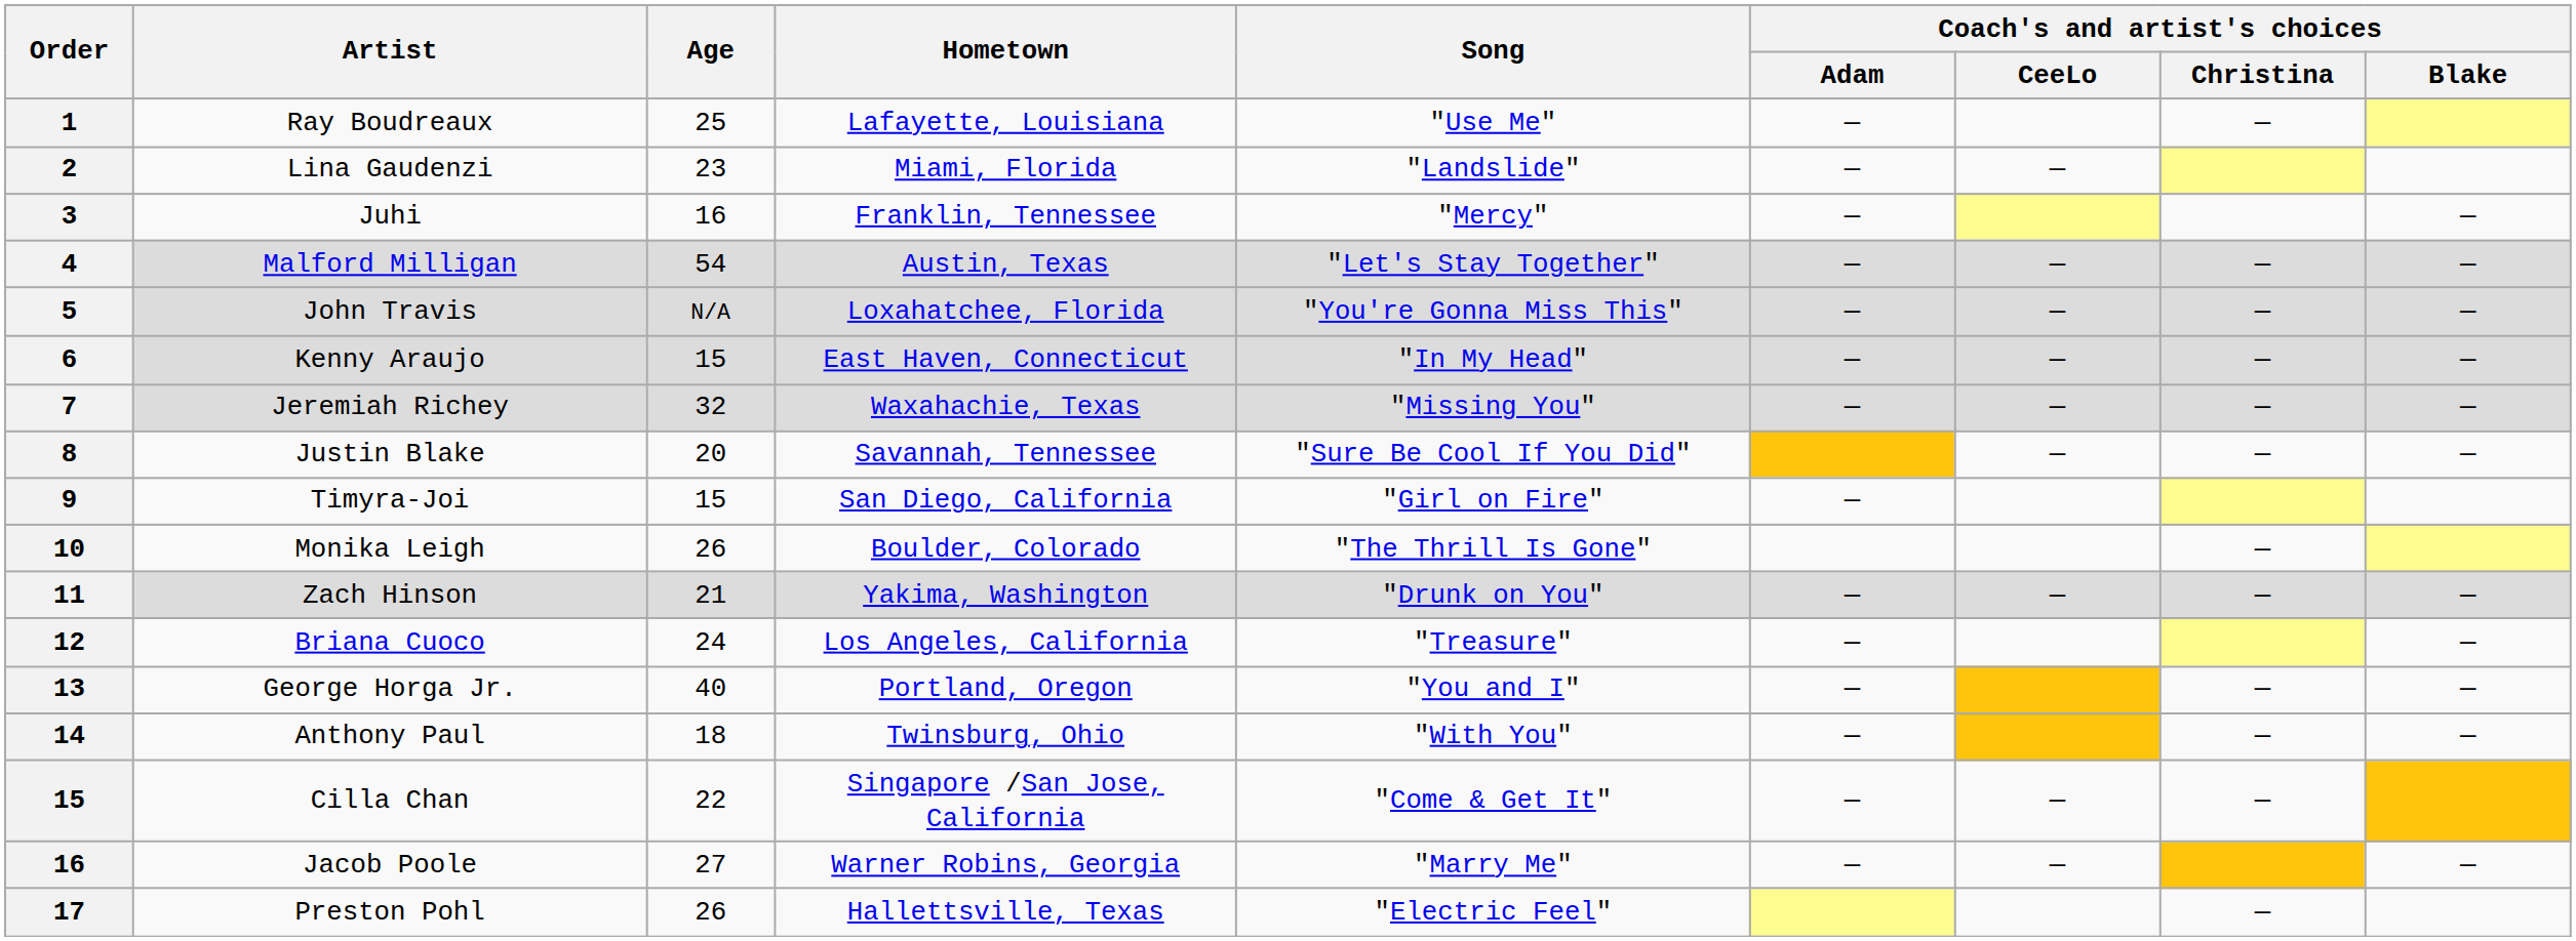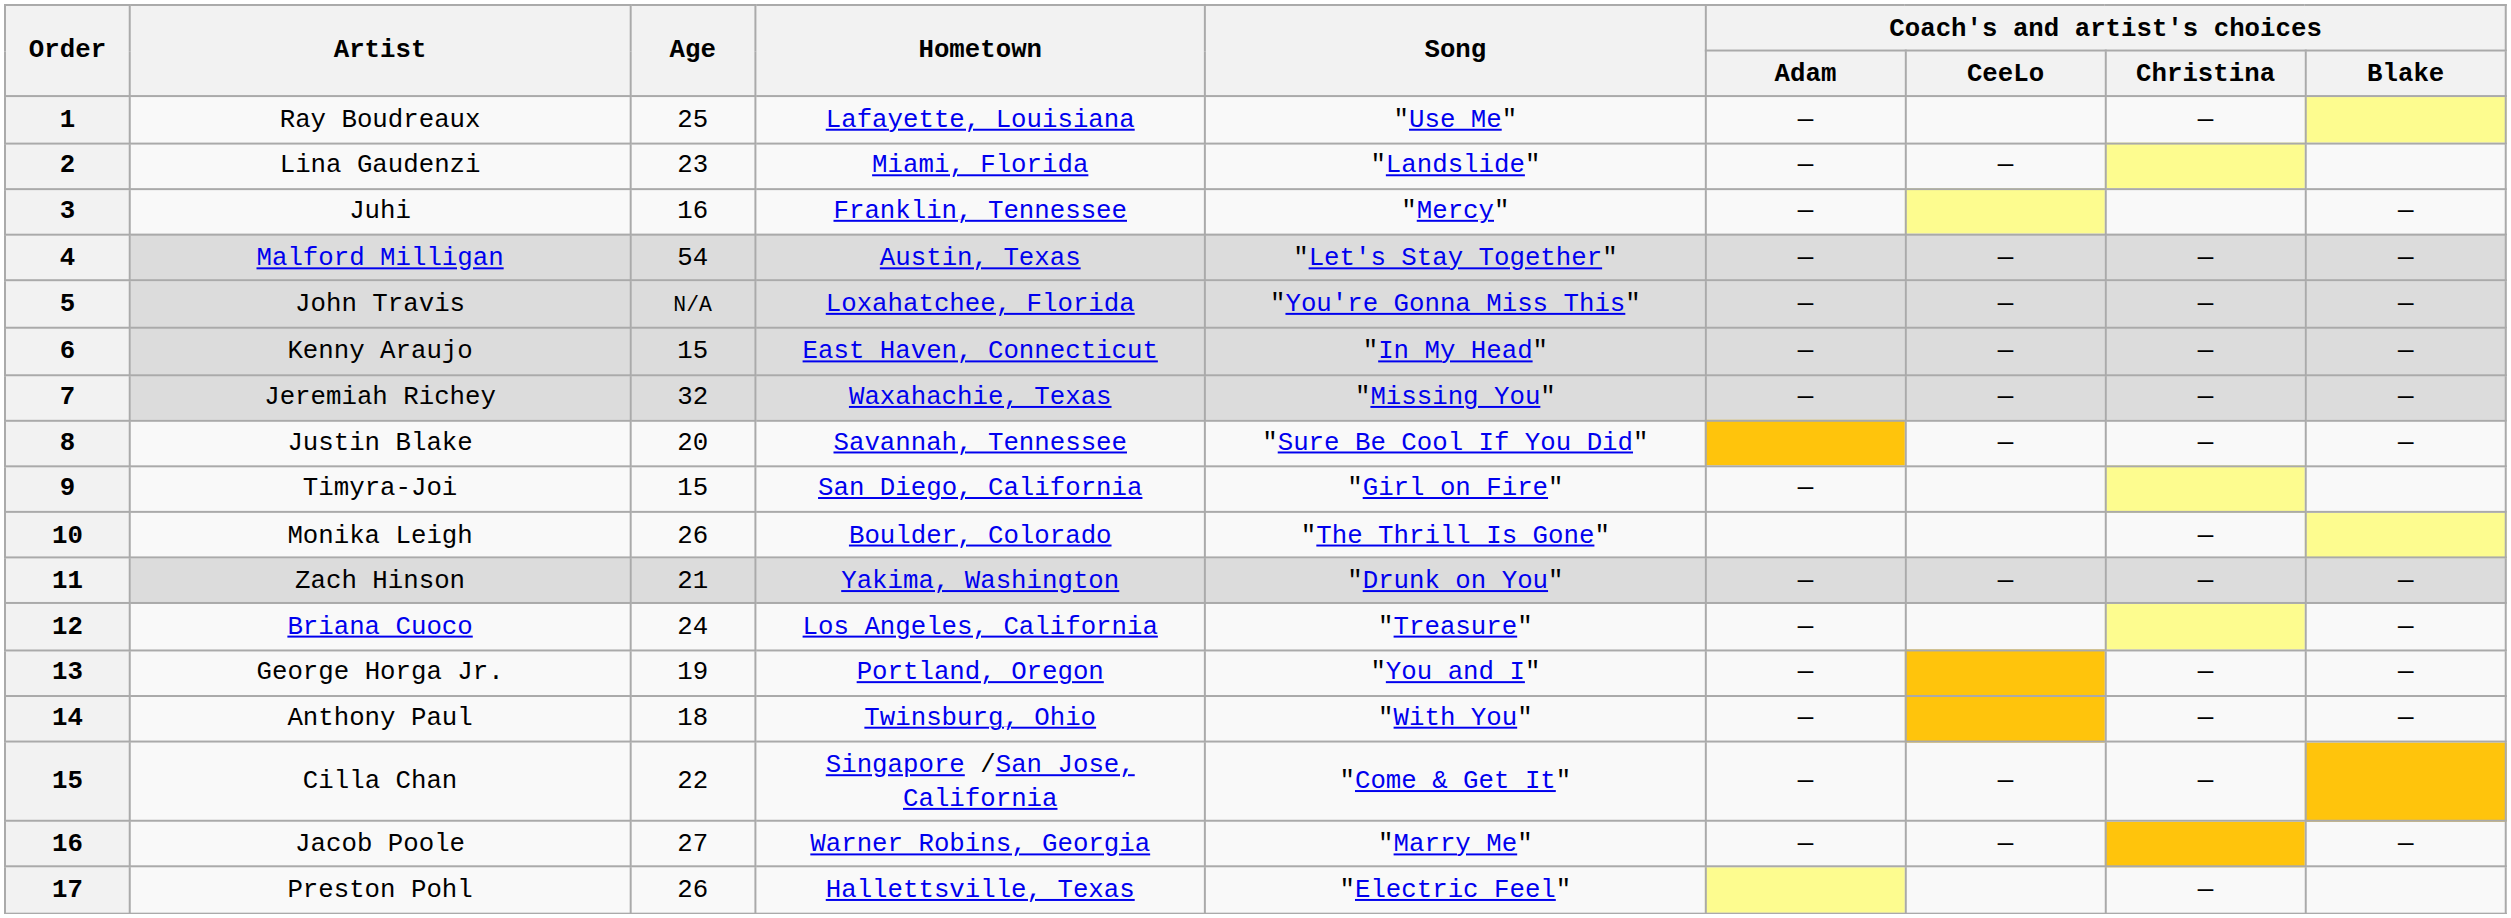George Horga Jr. | Age: 40 -> 19
